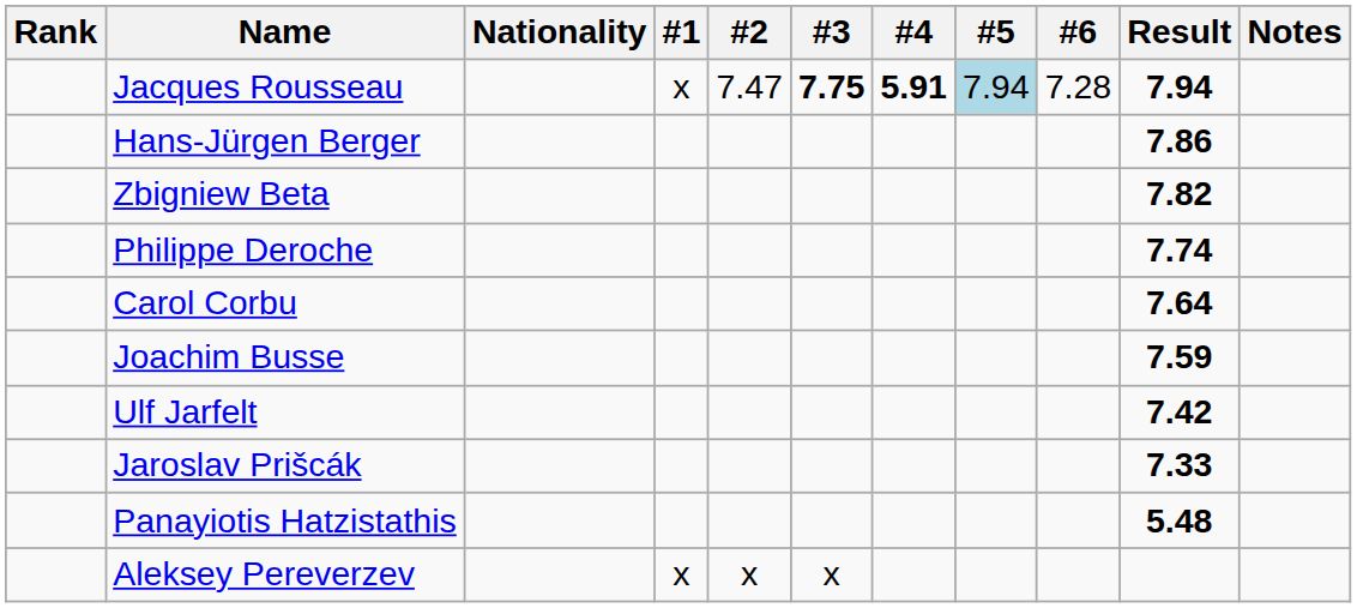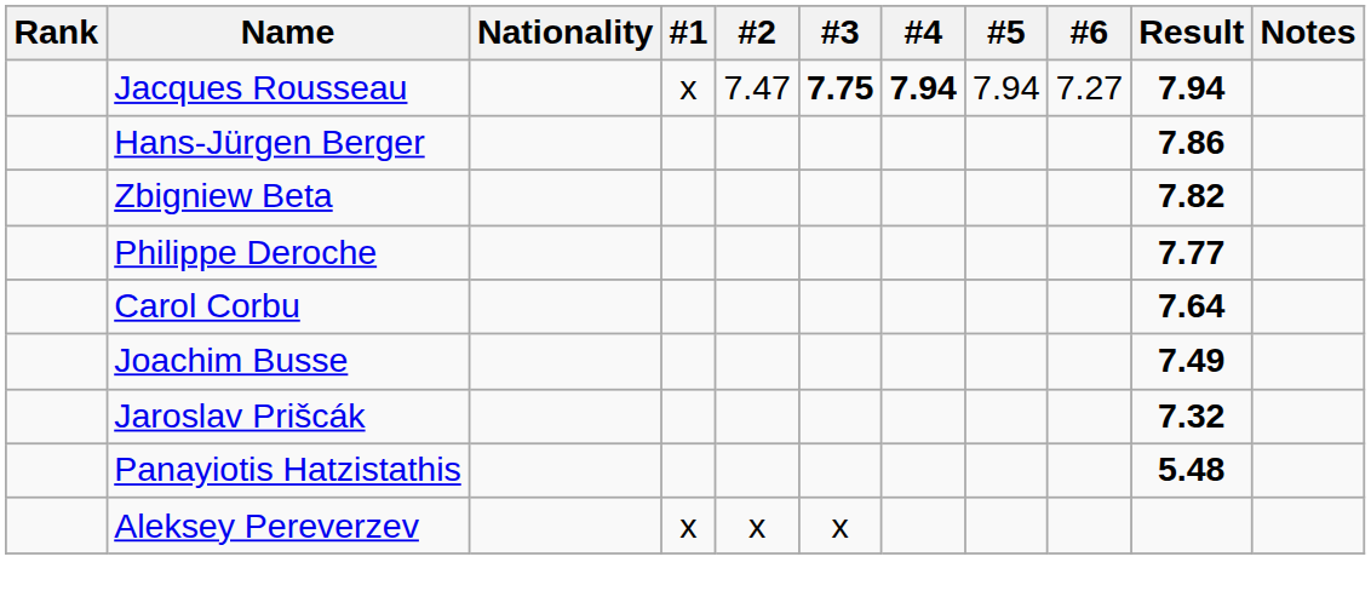Jacques Rousseau | #4: 5.91 -> 7.94
Jacques Rousseau | #5: lightblue background -> no background
Jacques Rousseau | #6: 7.28 -> 7.27
Philippe Deroche | Result: 7.74 -> 7.77
Joachim Busse | Result: 7.59 -> 7.49
- row: Ulf Jarfelt | 7.42
Jaroslav Prišcák | Result: 7.33 -> 7.32
